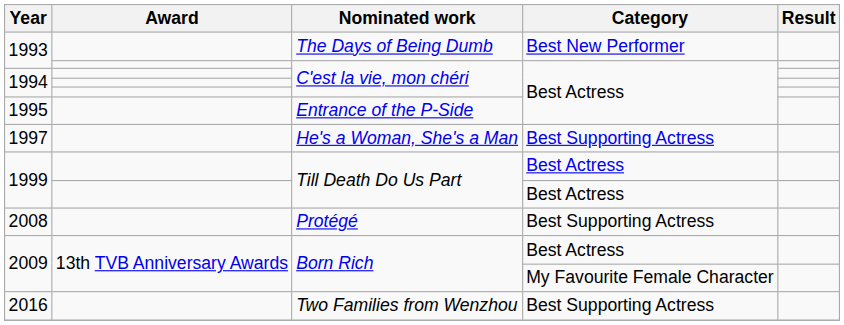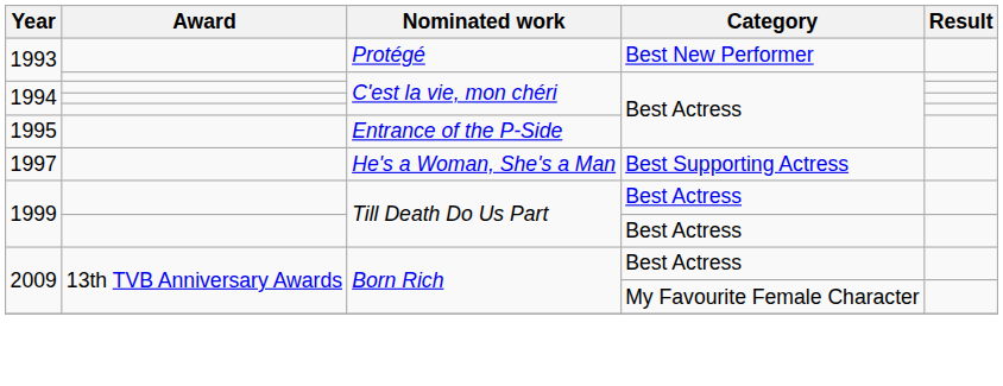1993 / Best New Performer | Nominated work: The Days of Being Dumb -> Protégé
- row: 2008 | Protégé | Best Supporting Actress
- row: 2016 | Two Families from Wenzhou | Best Supporting Actress
